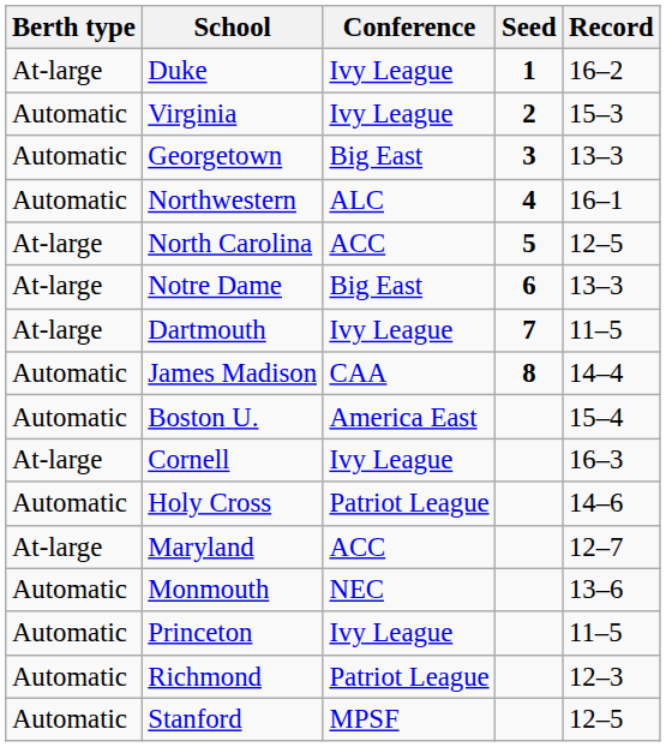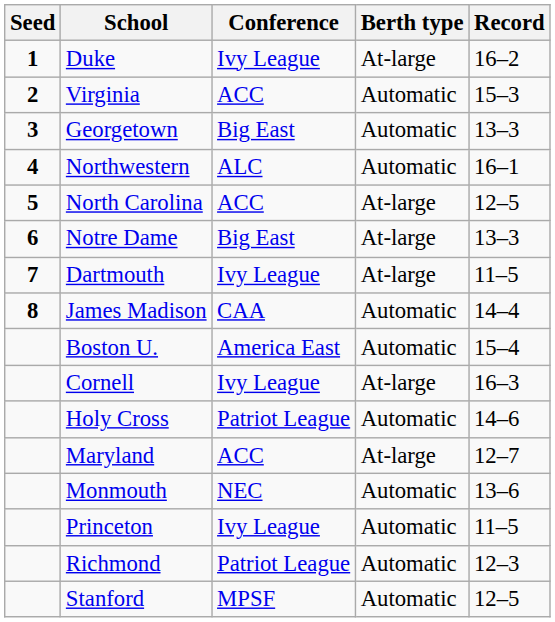columns swapped: Seed <-> Berth type
Virginia | Conference: Ivy League -> ACC
